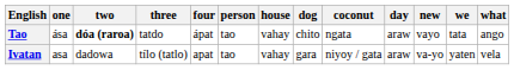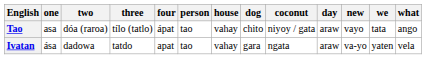Tao | one: ása -> asa
Tao | two: bold -> normal
Tao | three: tatdo -> tílo (tatlo)
Tao | coconut: ngata -> niyoy / gata
Ivatan | one: asa -> ása
Ivatan | three: tílo (tatlo) -> tatdo
Ivatan | coconut: niyoy / gata -> ngata
